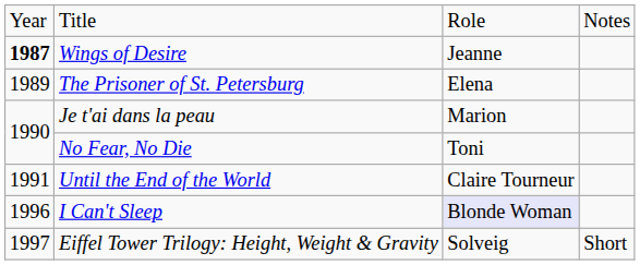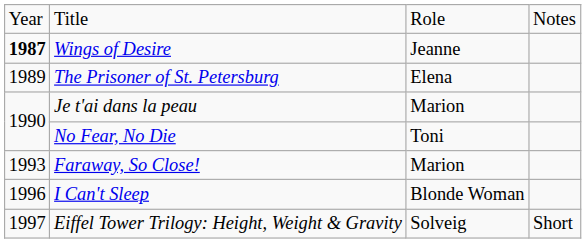- row: 1991 | Until the End of the World | Claire Tourneur
+ row: 1993 | Faraway, So Close! | Marion
I Can't Sleep | column 3: lavender background -> no background
